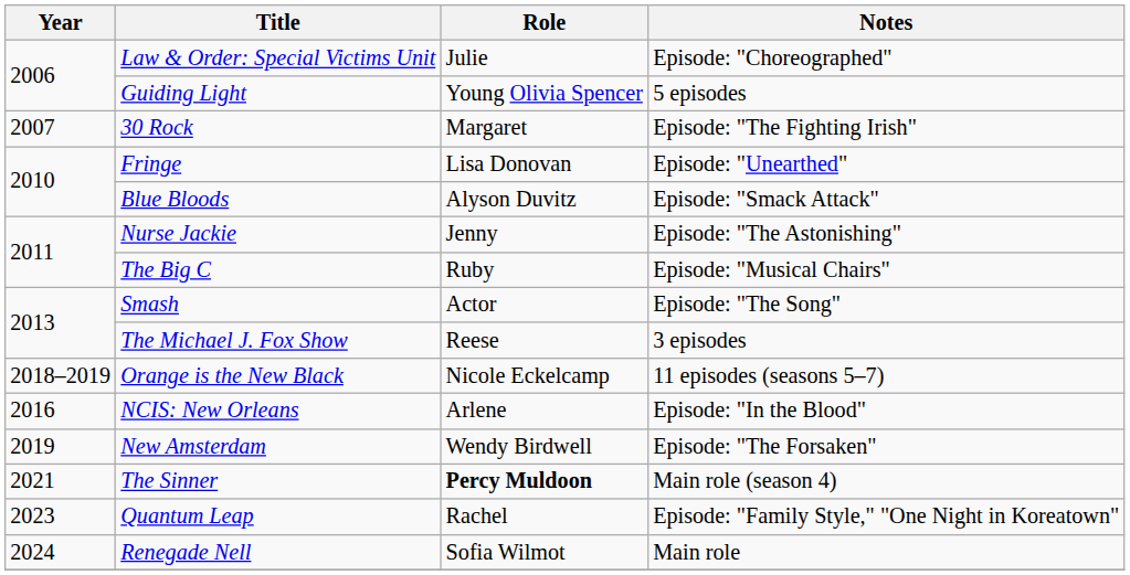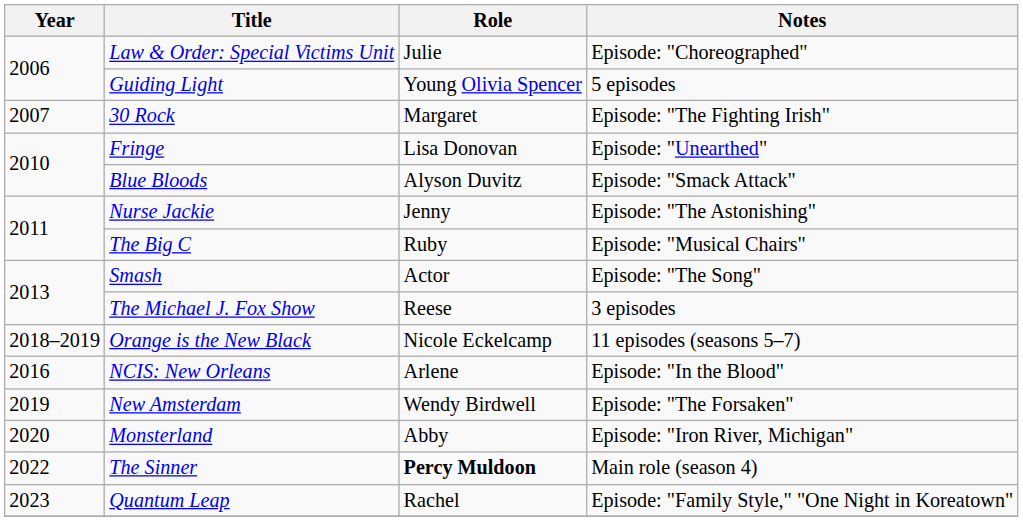+ row: 2020 | Monsterland | Abby | Episode: "Iron River, Michigan"
The Sinner | Year: 2021 -> 2022
- row: 2024 | Renegade Nell | Sofia Wilmot | Main role
